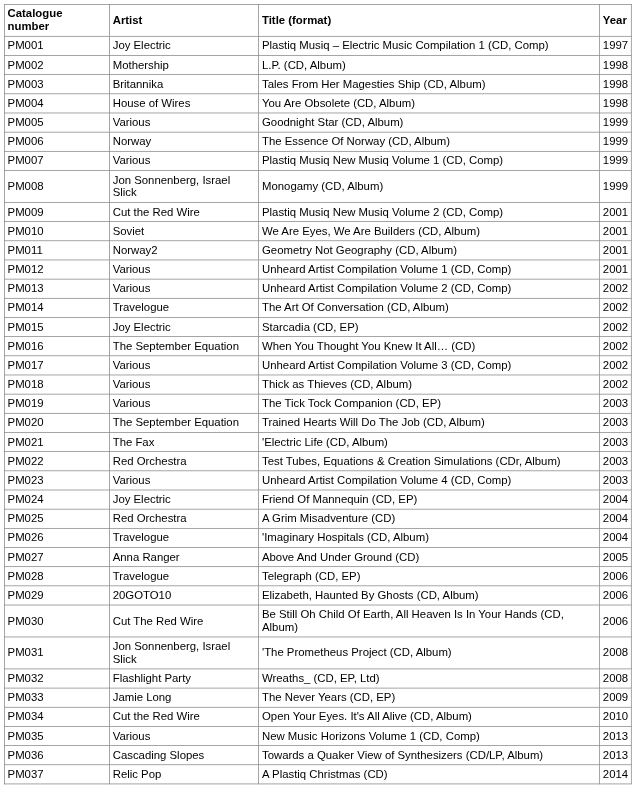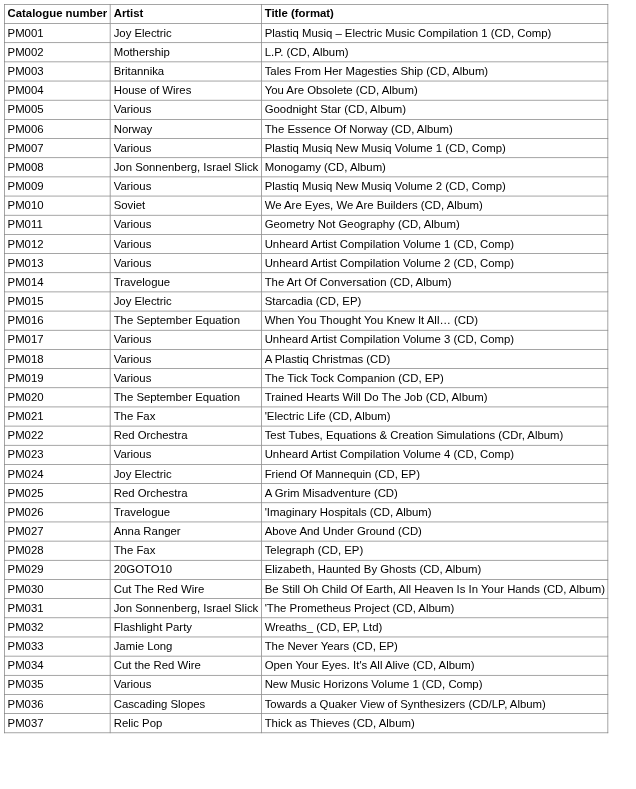- column: Year | 1997 | 1998 | 1998 | 1998 | 1999 | 1999 | 1999 | 1999 | 2001 | 2001 | 2001 | 2001 | 2002 | 2002 | 2002 | 2002 | 2002 | 2002 | 2003 | 2003 | 2003 | 2003 | 2003 | 2004 | 2004 | 2004 | 2005 | 2006 | 2006 | 2006 | 2008 | 2008 | 2009 | 2010 | 2013 | 2013 | 2014
PM009 | Artist: Cut the Red Wire -> Various
PM011 | Artist: Norway2 -> Various
PM018 | Title (format): Thick as Thieves (CD, Album) -> A Plastiq Christmas (CD)
PM028 | Artist: Travelogue -> The Fax
PM037 | Title (format): A Plastiq Christmas (CD) -> Thick as Thieves (CD, Album)
